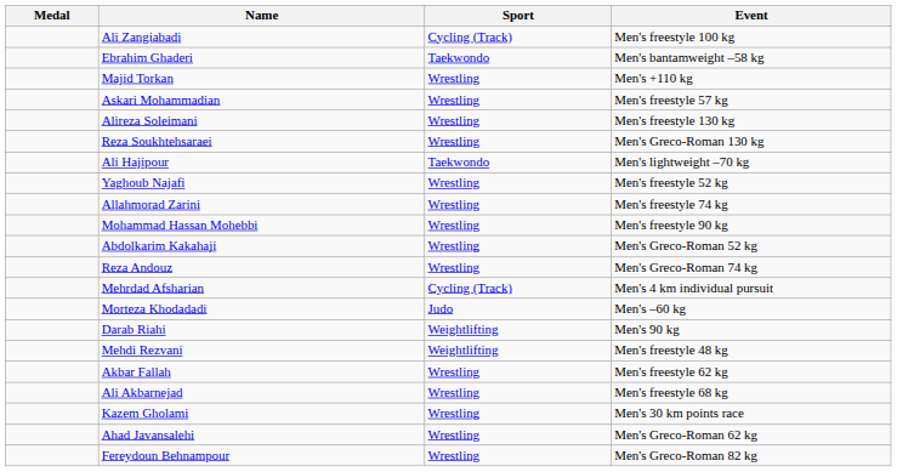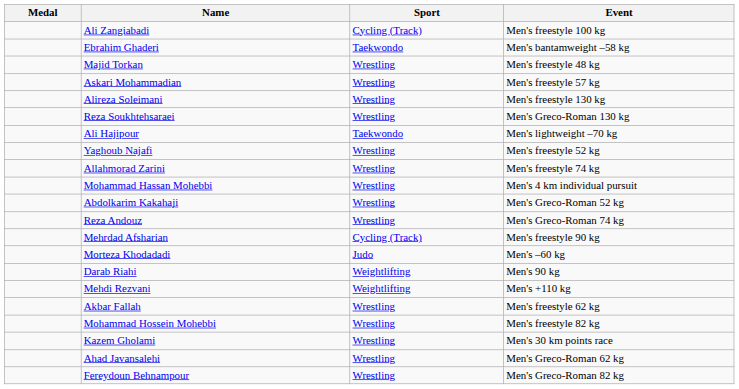Majid Torkan | Event: Men's +110 kg -> Men's freestyle 48 kg
Mohammad Hassan Mohebbi | Event: Men's freestyle 90 kg -> Men's 4 km individual pursuit
Mehrdad Afsharian | Event: Men's 4 km individual pursuit -> Men's freestyle 90 kg
Mehdi Rezvani | Event: Men's freestyle 48 kg -> Men's +110 kg
- row: Ali Akbarnejad | Wrestling | Men's freestyle 68 kg
+ row: Mohammad Hossein Mohebbi | Wrestling | Men's freestyle 82 kg
